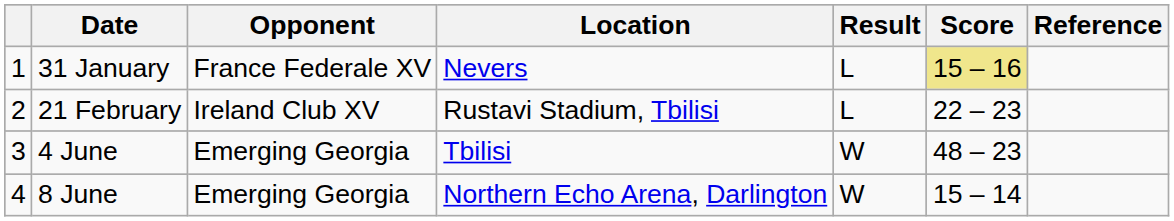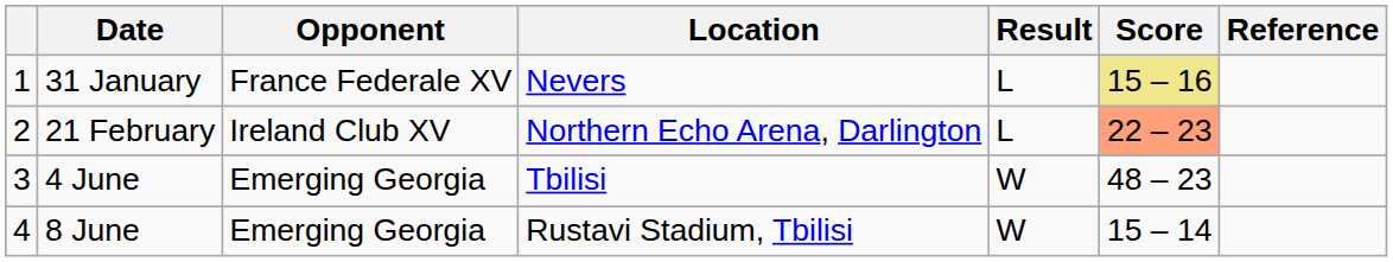21 February | Location: Rustavi Stadium, Tbilisi -> Northern Echo Arena, Darlington
21 February | Score: no background -> lightsalmon background
8 June | Location: Northern Echo Arena, Darlington -> Rustavi Stadium, Tbilisi
